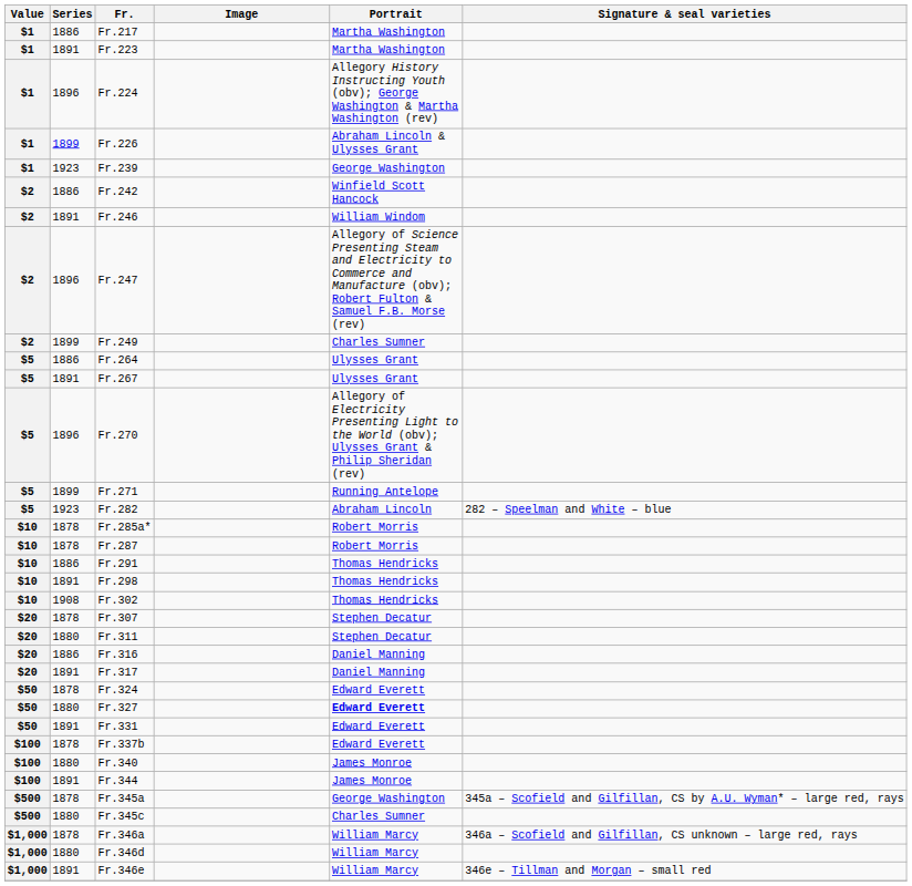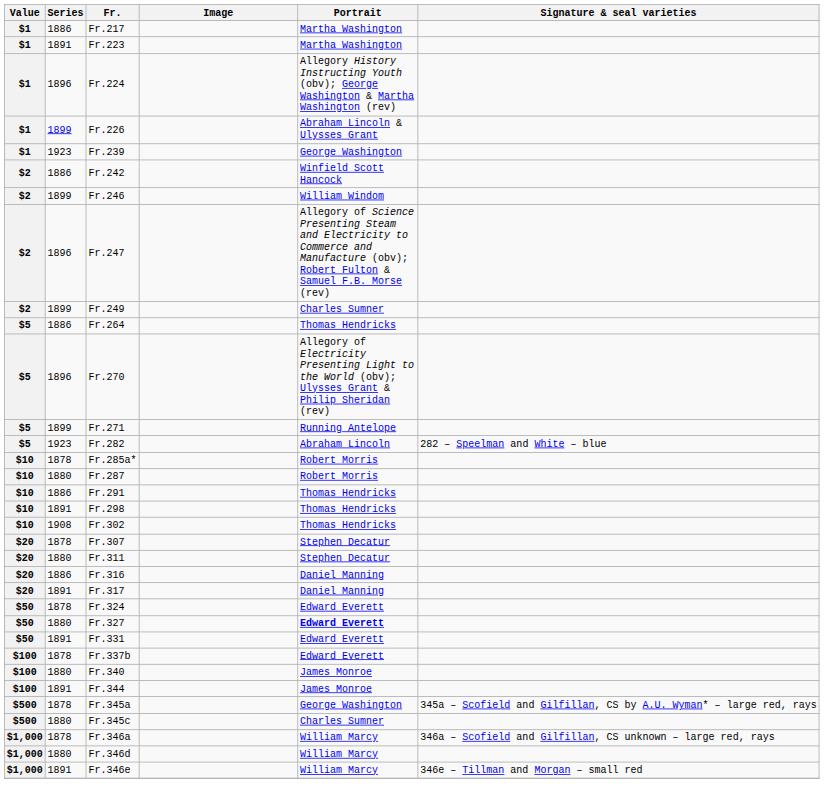Fr.246 | Series: 1891 -> 1899
Fr.264 | Portrait: Ulysses Grant -> Thomas Hendricks
- row: $5 | 1891 | Fr.267 | Ulysses Grant
Fr.287 | Series: 1878 -> 1880
